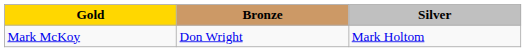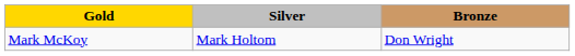columns swapped: Silver <-> Bronze
